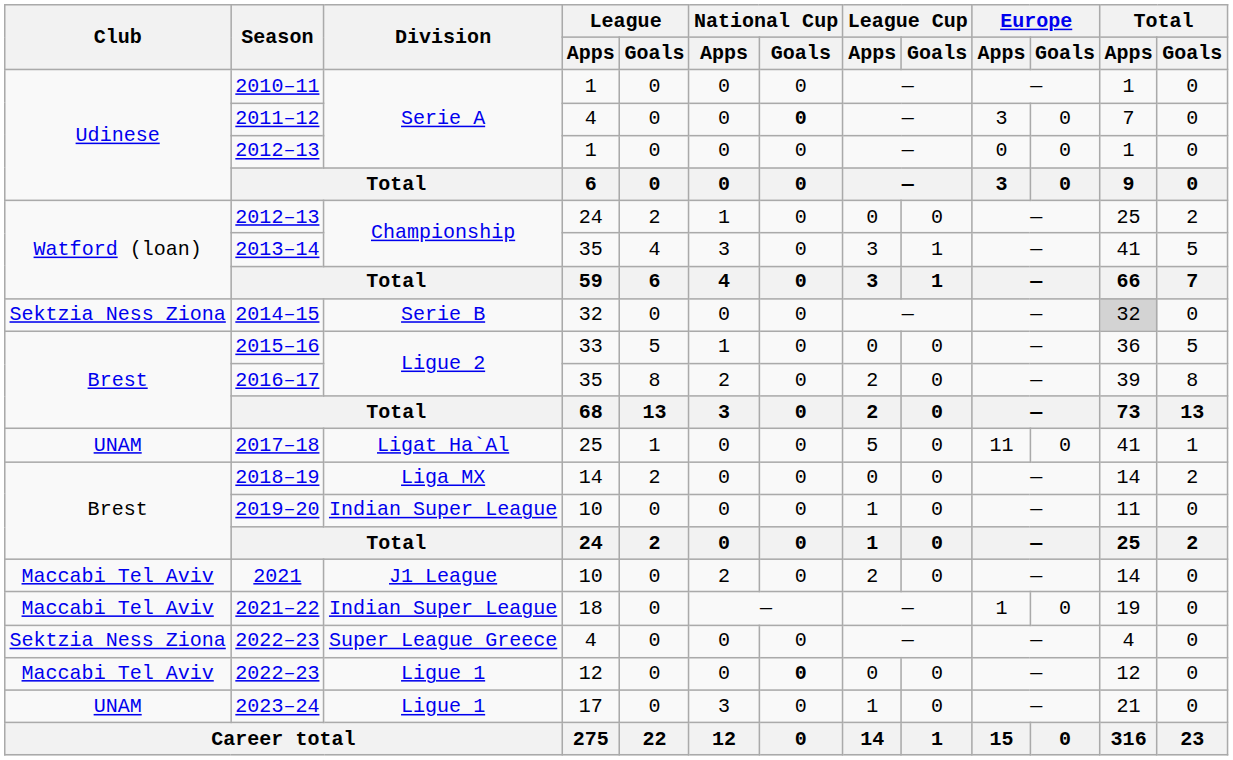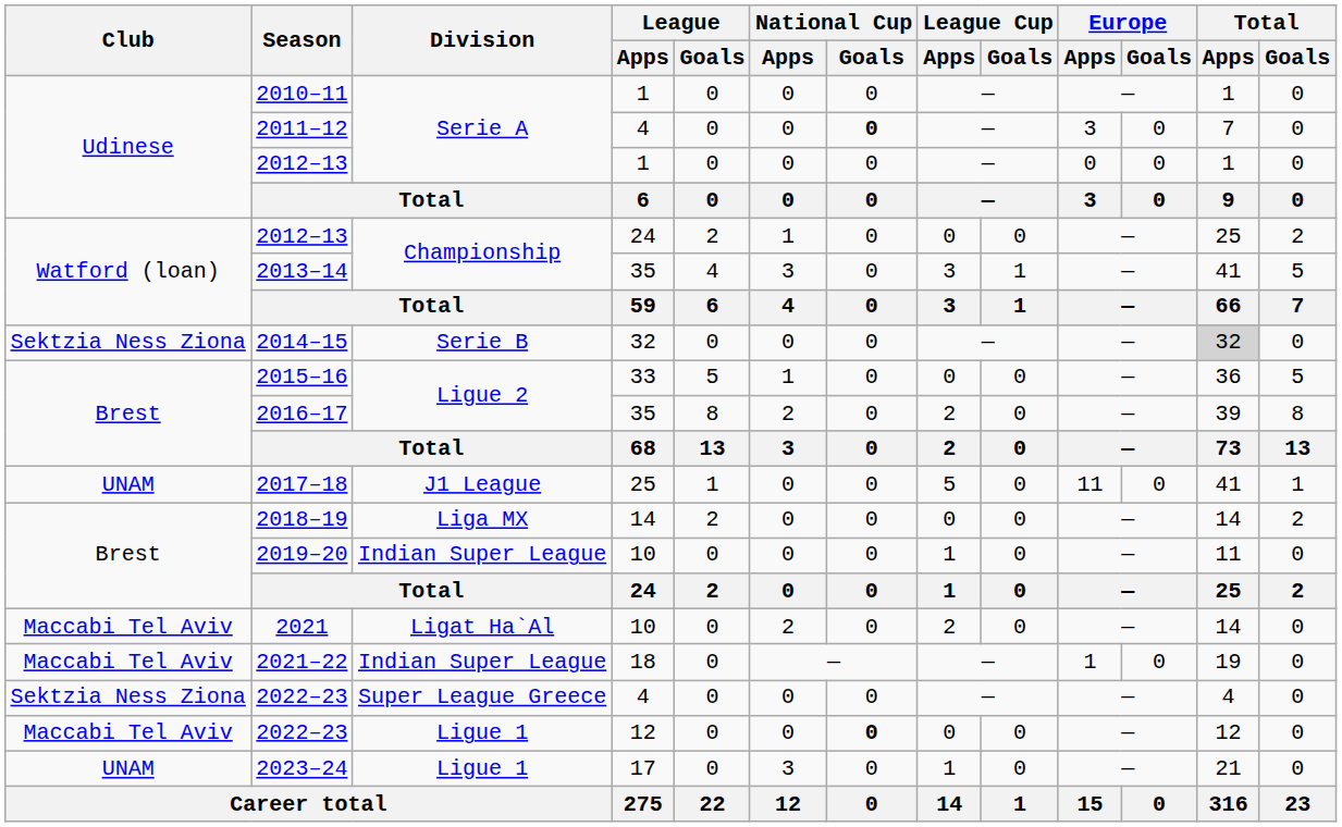2017–18 | Division: Ligat Ha`Al -> J1 League
2021 | Division: J1 League -> Ligat Ha`Al
